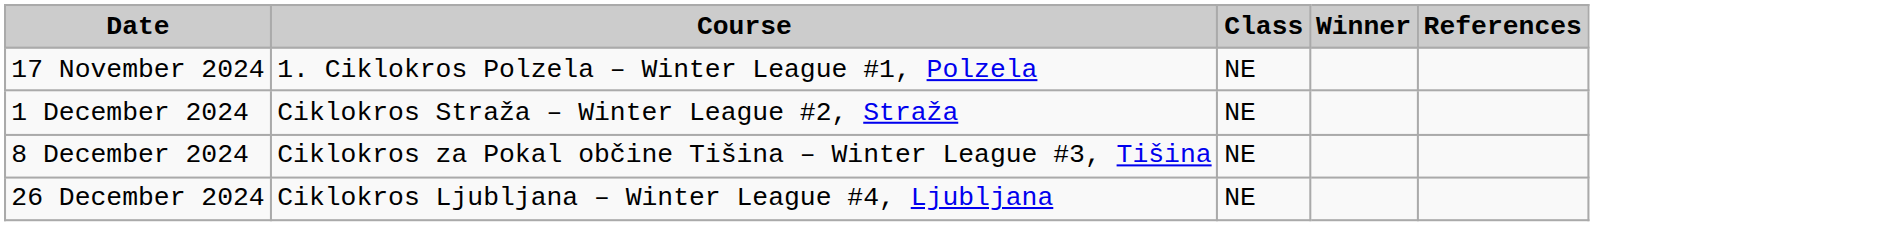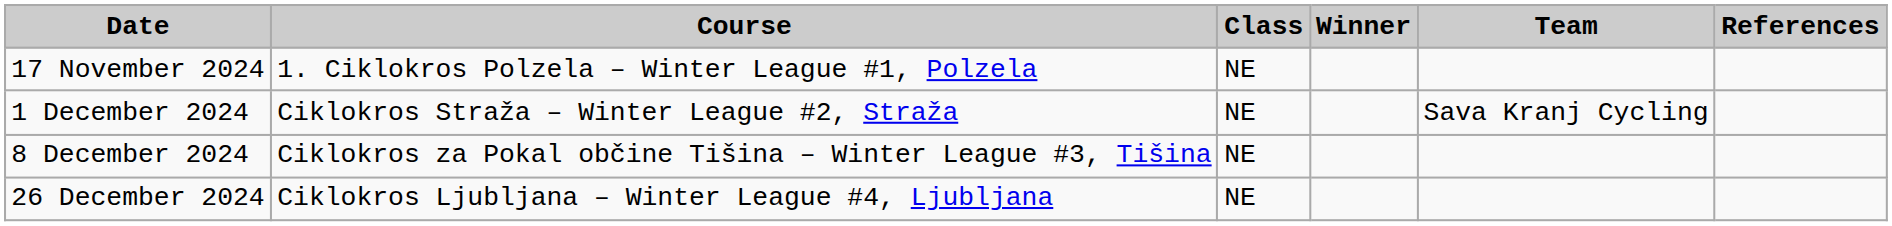+ column: Team | Sava Kranj Cycling
